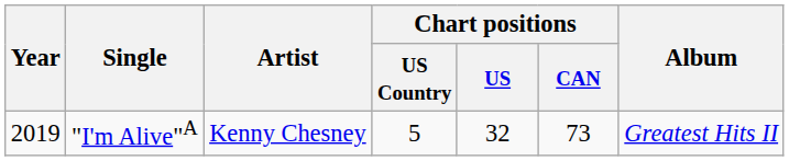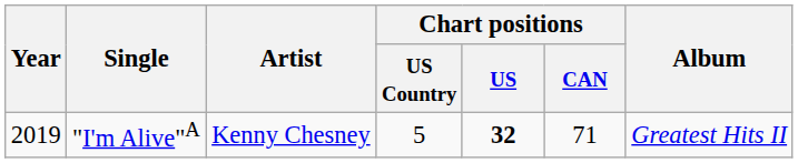"I'm Alive"A | Chart positions / US: normal -> bold
"I'm Alive"A | Chart positions / CAN: 73 -> 71
